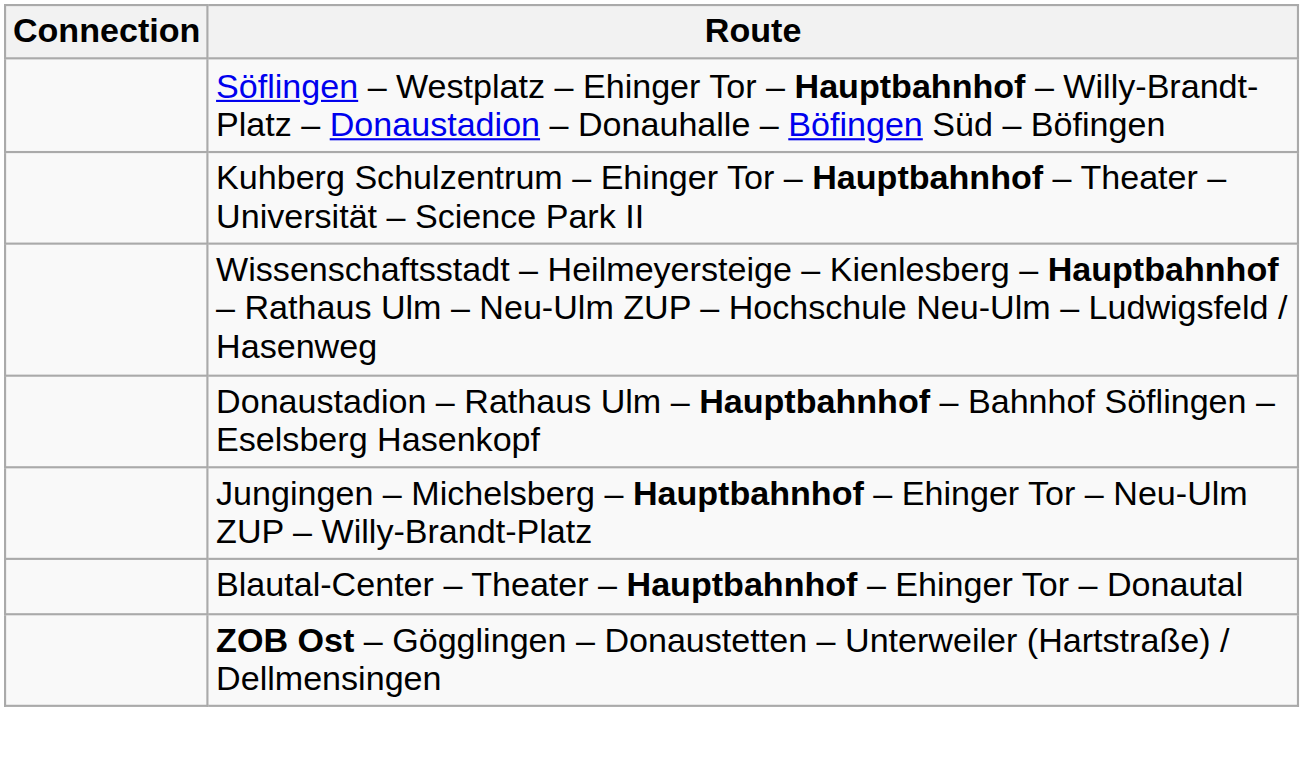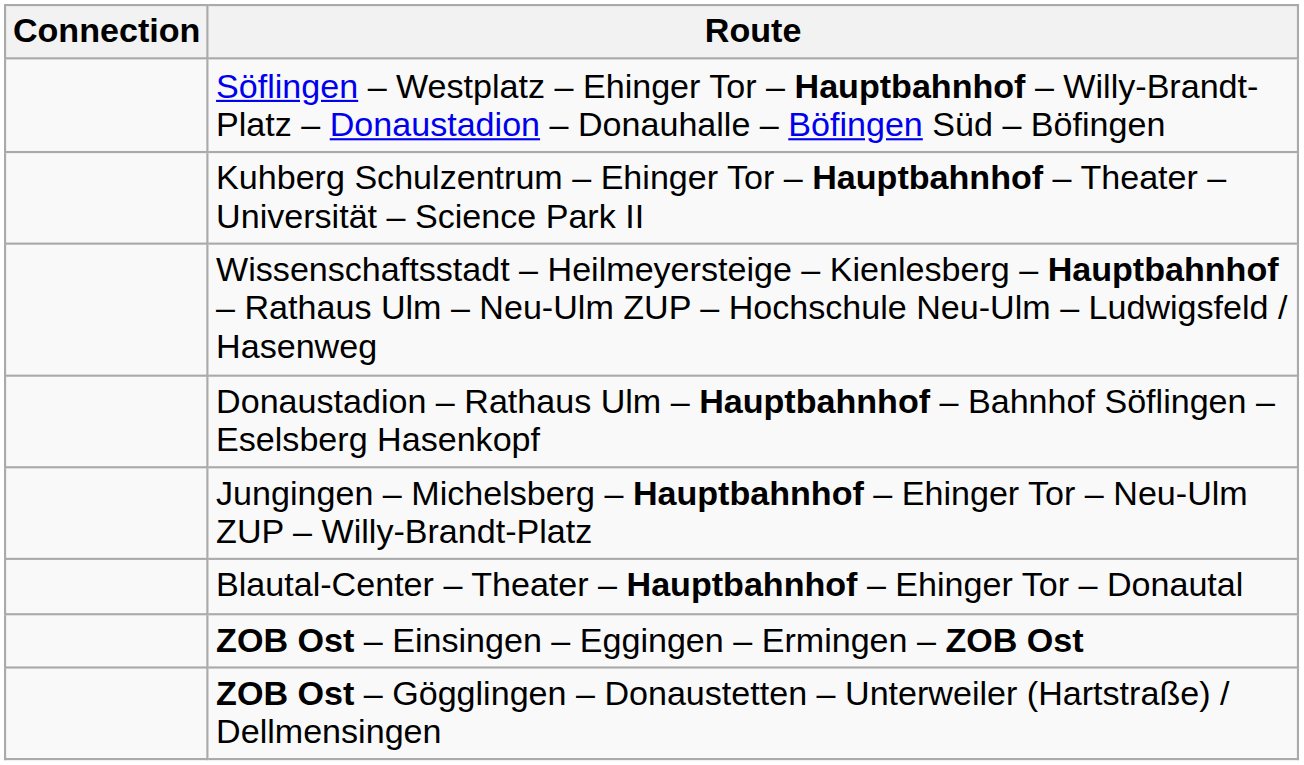+ row: ZOB Ost – Einsingen – Eggingen – Ermingen – ZOB Ost
